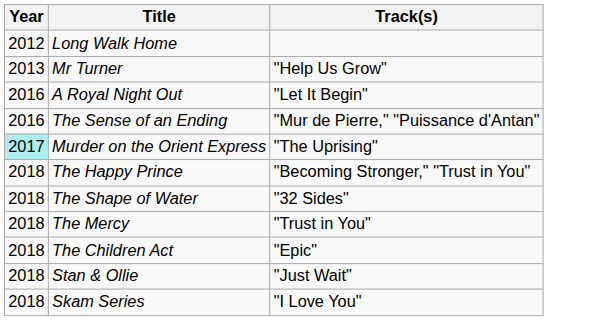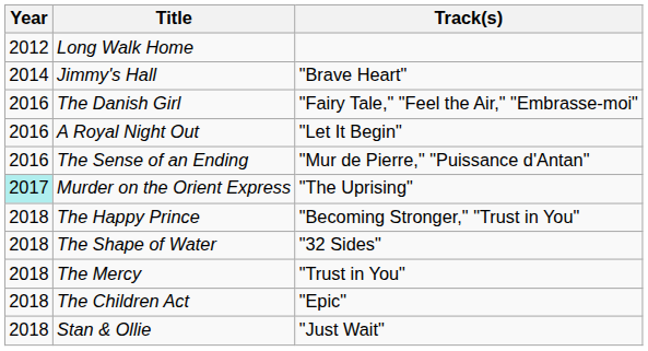- row: 2013 | Mr Turner | "Help Us Grow"
+ row: 2014 | Jimmy's Hall | "Brave Heart"
+ row: 2016 | The Danish Girl | "Fairy Tale," "Feel the Air," "Embrasse-moi"
- row: 2018 | Skam Series | "I Love You"
